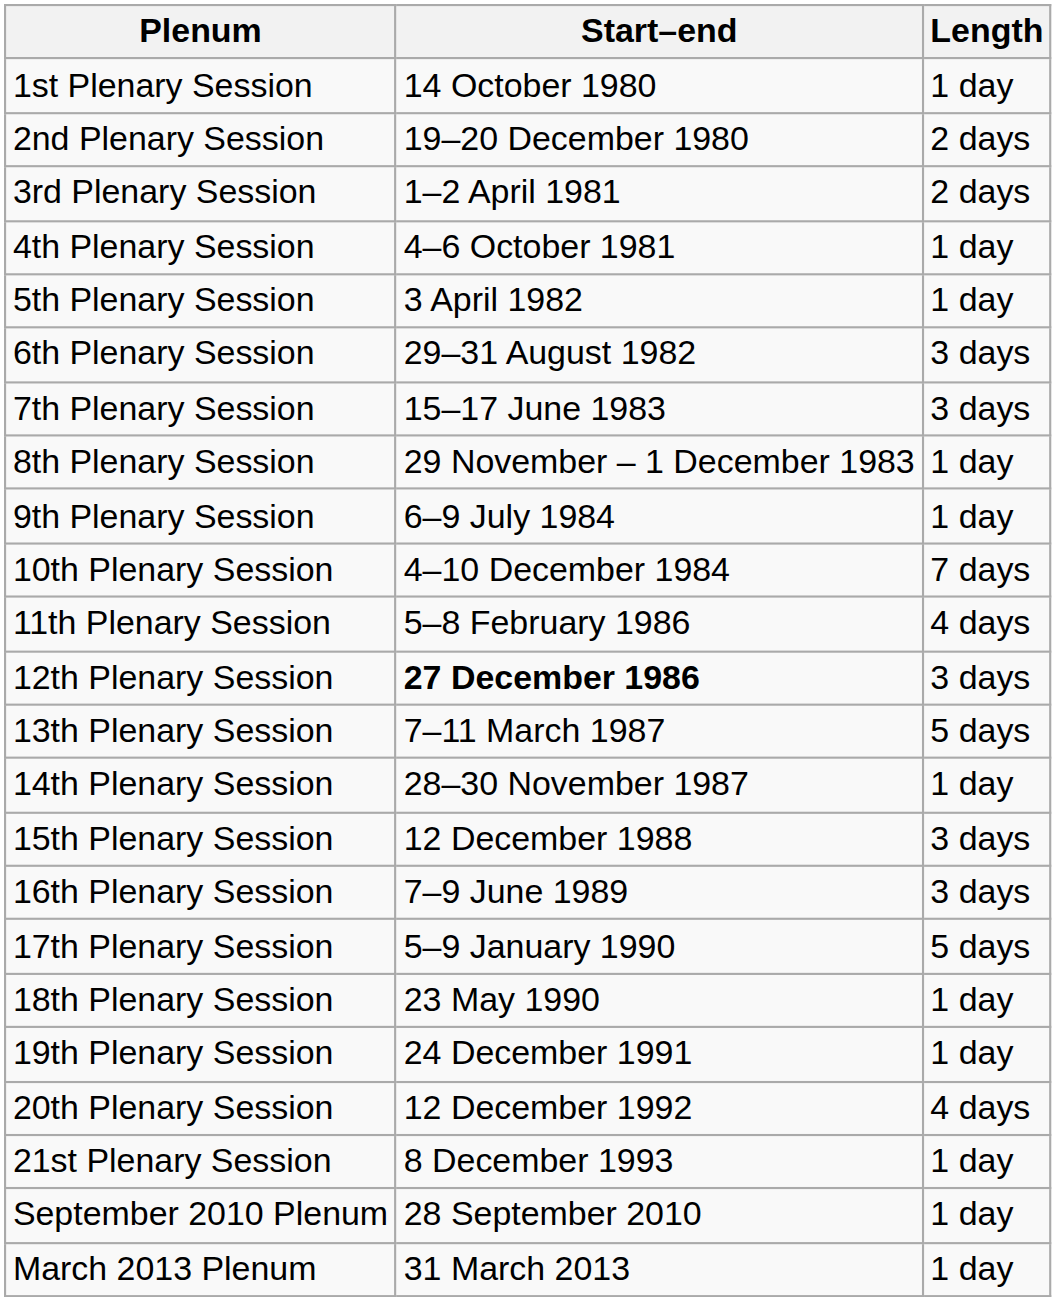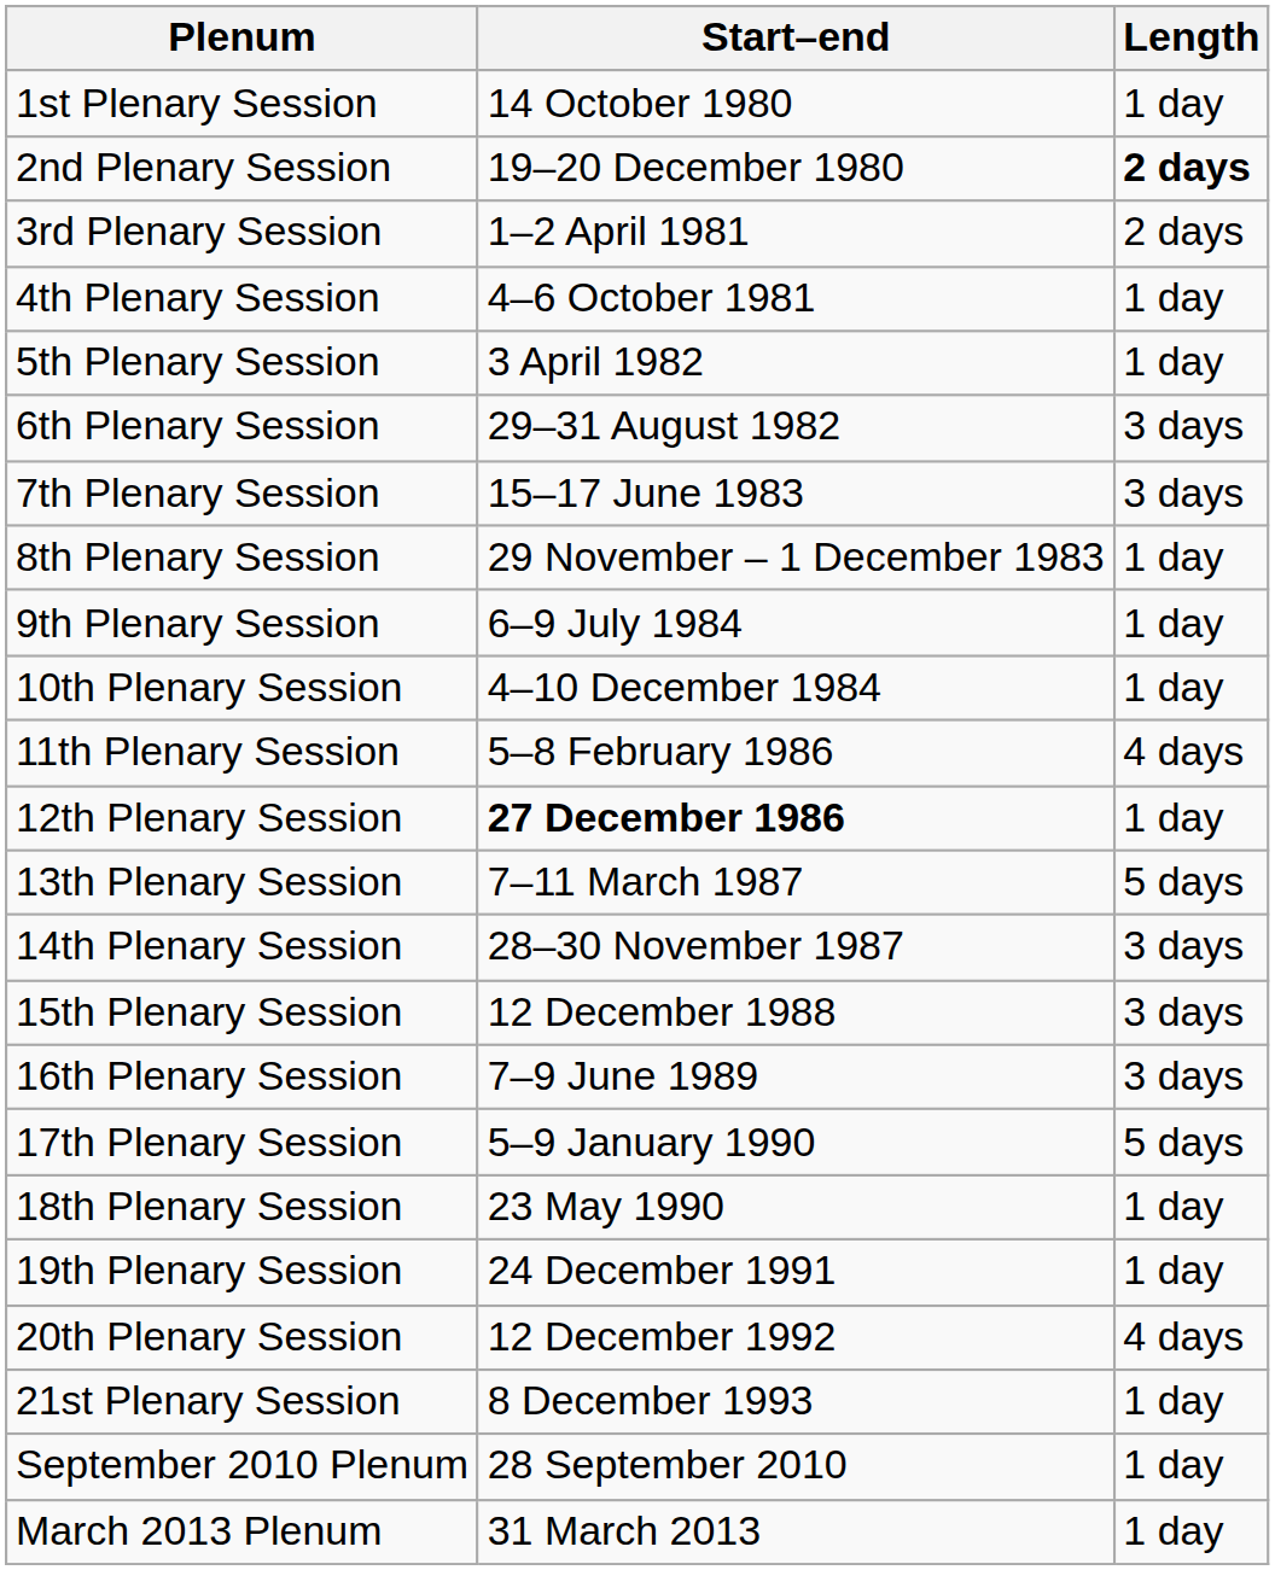2nd Plenary Session | Length: normal -> bold
10th Plenary Session | Length: 7 days -> 1 day
12th Plenary Session | Length: 3 days -> 1 day
14th Plenary Session | Length: 1 day -> 3 days
